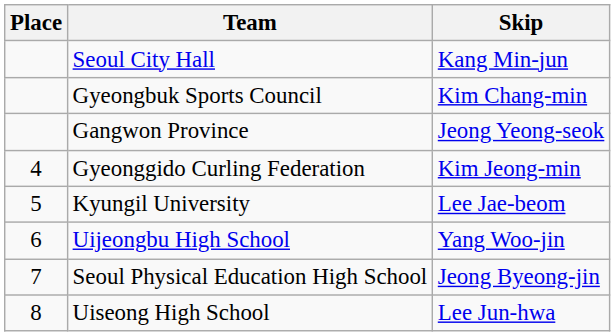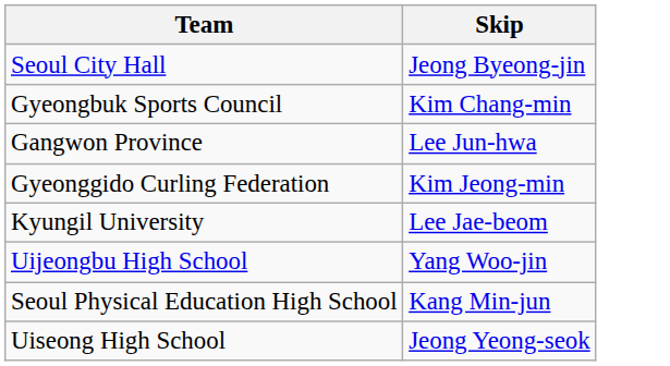- column: Place | 4 | 5 | 6 | 7 | 8
Seoul City Hall | Skip: Kang Min-jun -> Jeong Byeong-jin
Gangwon Province | Skip: Jeong Yeong-seok -> Lee Jun-hwa
Seoul Physical Education High School | Skip: Jeong Byeong-jin -> Kang Min-jun
Uiseong High School | Skip: Lee Jun-hwa -> Jeong Yeong-seok
